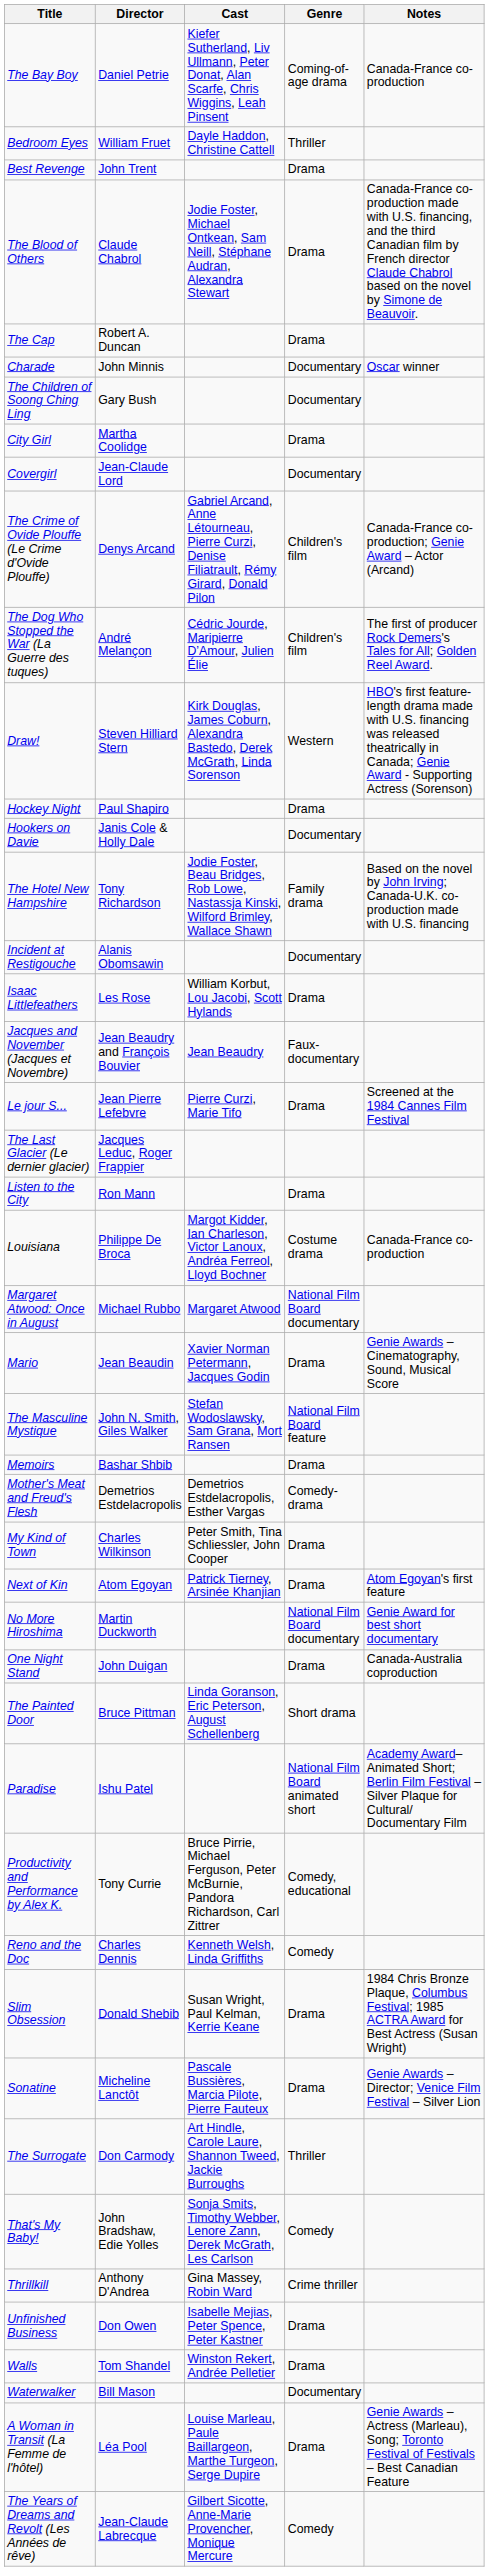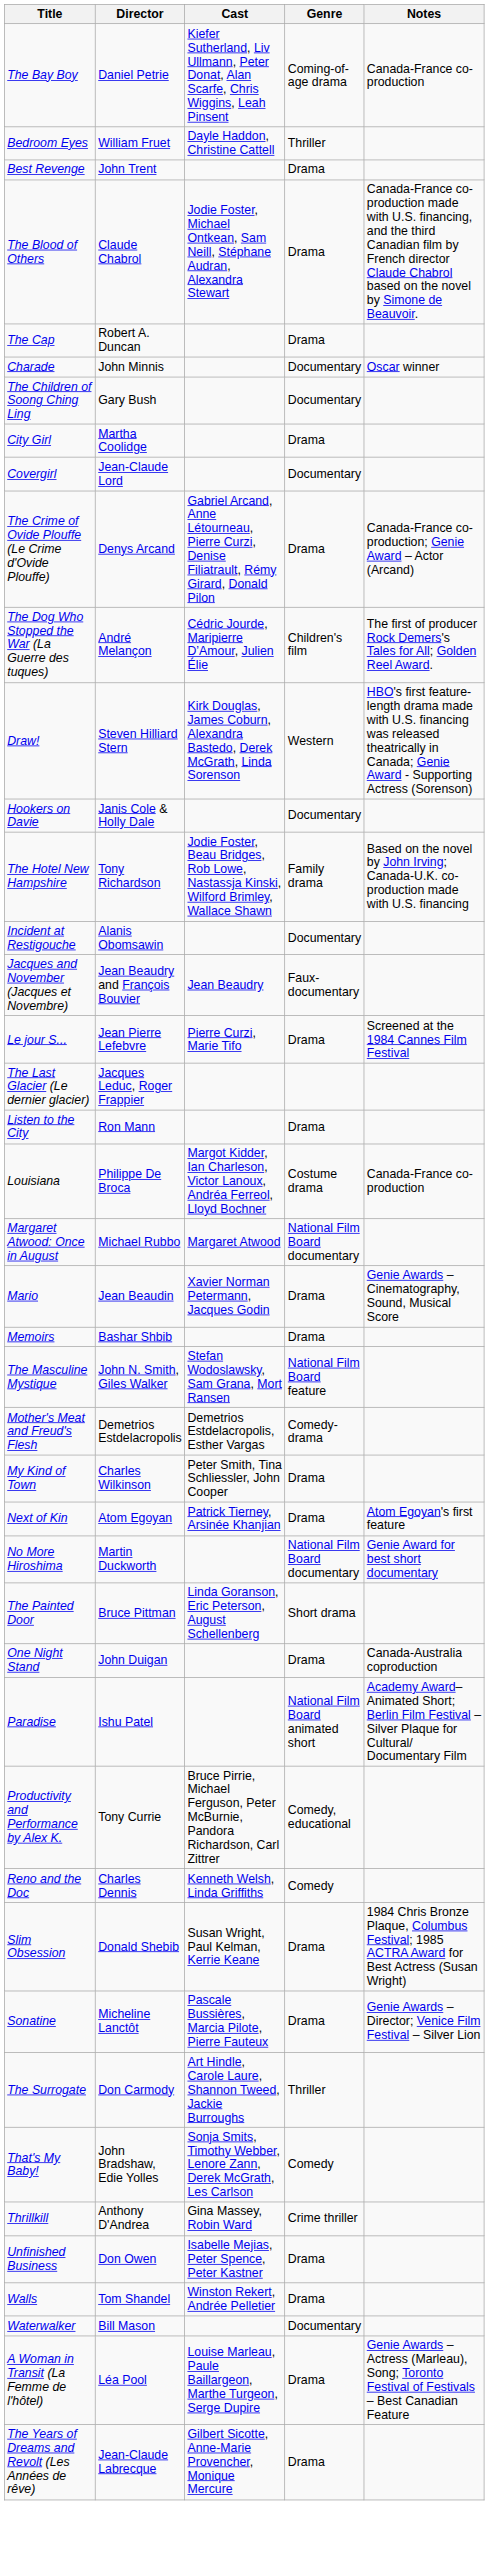The Crime of Ovide Plouffe (Le Crime d'Ovide Plouffe) | Genre: Children's film -> Drama
- row: Hockey Night | Paul Shapiro | Drama
- row: Isaac Littlefeathers | Les Rose | William Korbut, Lou Jacobi, Scott Hylands | Drama
rows swapped: The Masculine Mystique <-> Memoirs
rows swapped: One Night Stand <-> The Painted Door
The Years of Dreams and Revolt (Les Années de rêve) | Genre: Comedy -> Drama
